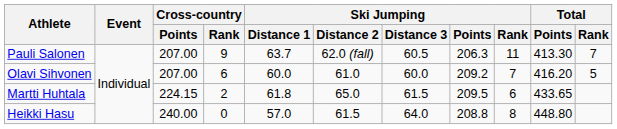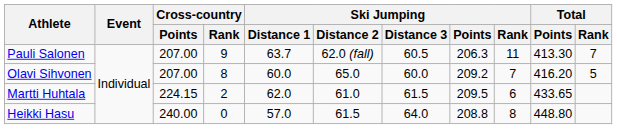Olavi Sihvonen | Cross-country / Rank: 6 -> 8
Olavi Sihvonen | Ski Jumping / Distance 2: 61.0 -> 65.0
Martti Huhtala | Ski Jumping / Distance 1: 61.8 -> 62.0
Martti Huhtala | Ski Jumping / Distance 2: 65.0 -> 61.0
